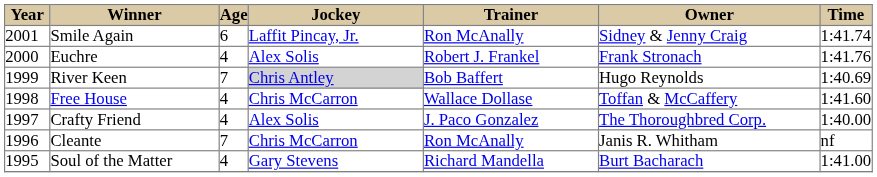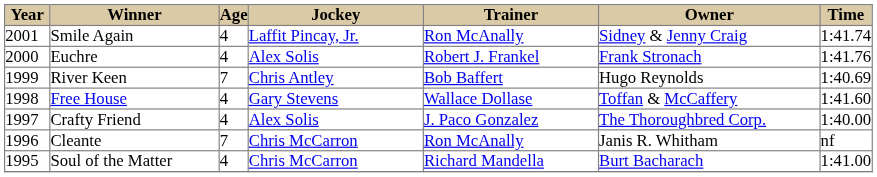Smile Again | column 3: 6 -> 4
River Keen | column 4: lightgrey background -> no background
Free House | column 4: Chris McCarron -> Gary Stevens
Soul of the Matter | column 4: Gary Stevens -> Chris McCarron
